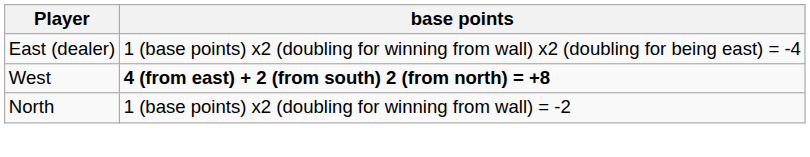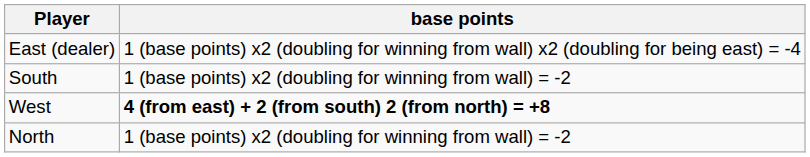+ row: South | 1 (base points) x2 (doubling for winning from wall) = -2
